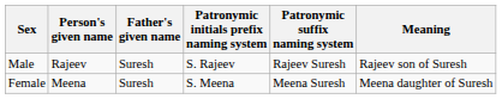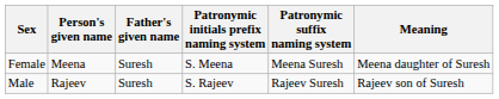rows swapped: Male <-> Female
